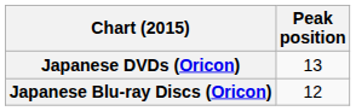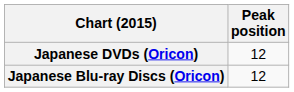Japanese DVDs (Oricon) | Peak position: 13 -> 12
